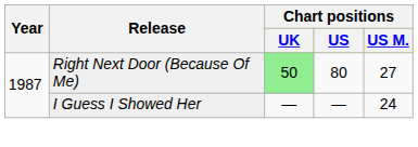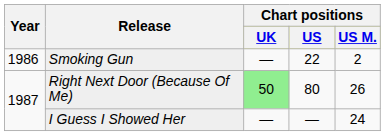+ row: 1986 | Smoking Gun | — | 22 | 2
Right Next Door (Because Of Me) | Chart positions / US M.: 27 -> 26
